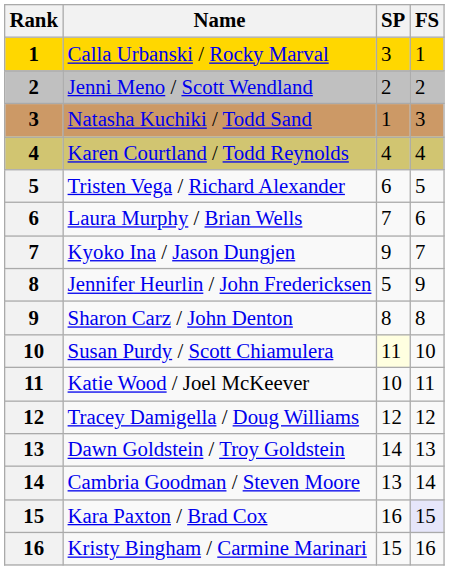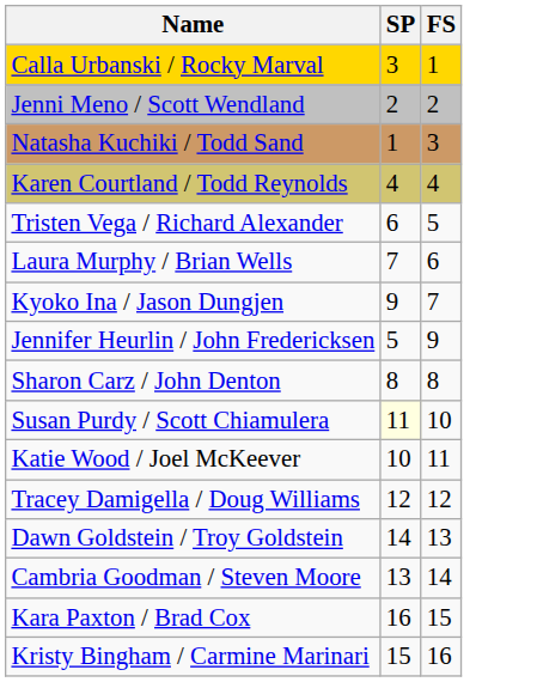- column: Rank | 1 | 2 | 3 | 4 | 5 | 6 | 7 | 8 | 9 | 10 | 11 | 12 | 13 | 14 | 15 | 16
Kara Paxton / Brad Cox | FS: lavender background -> no background
